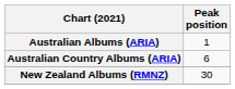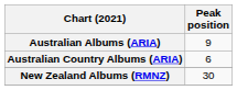Australian Albums (ARIA) | Peak position: 1 -> 9
